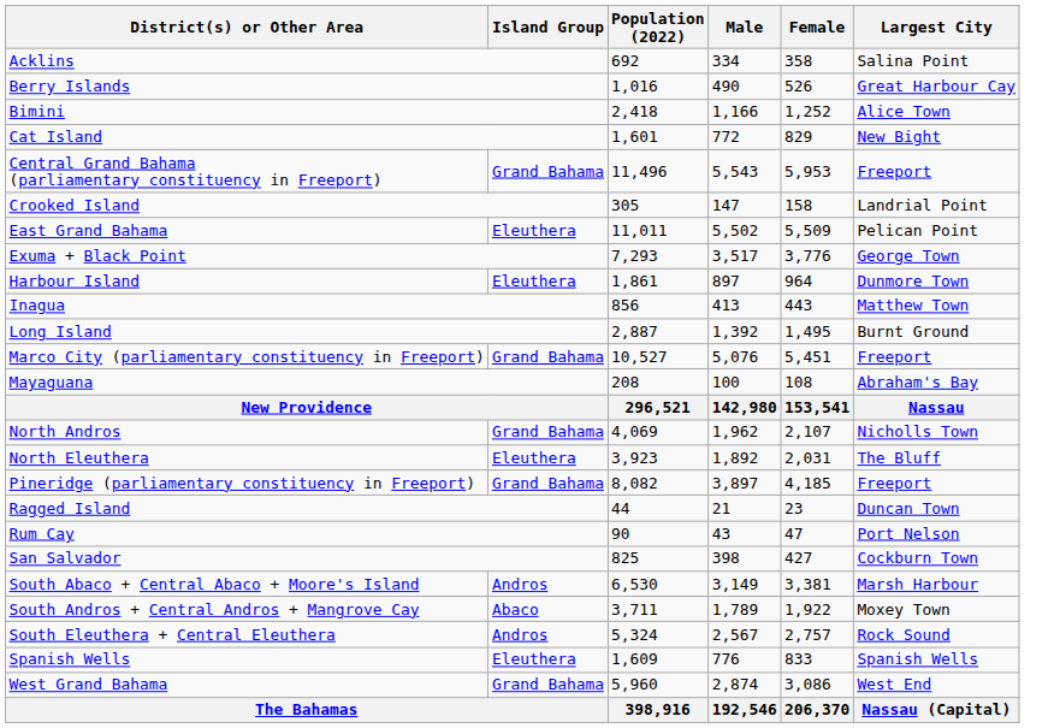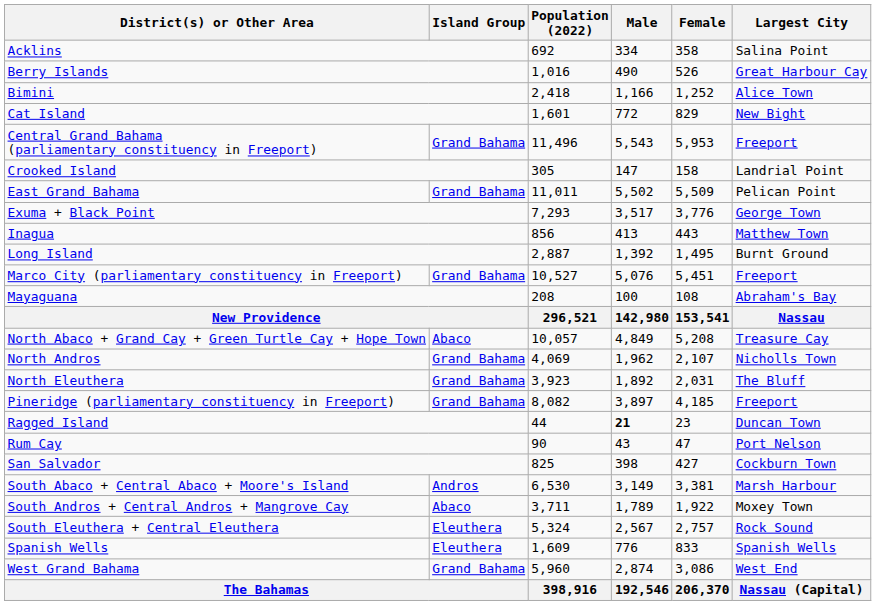East Grand Bahama | Island Group: Eleuthera -> Grand Bahama
- row: Harbour Island | Eleuthera | 1,861 | 897 | 964 | Dunmore Town
+ row: North Abaco + Grand Cay + Green Turtle Cay + Hope Town | Abaco | 10,057 | 4,849 | 5,208 | Treasure Cay
North Eleuthera | Island Group: Eleuthera -> Grand Bahama
Ragged Island | Male: normal -> bold
South Eleuthera + Central Eleuthera | Island Group: Andros -> Eleuthera
